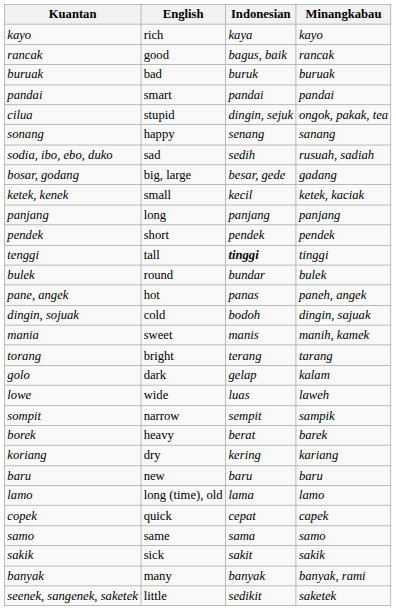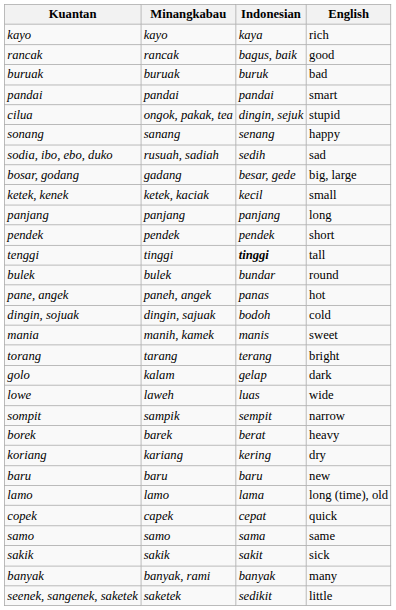columns swapped: Minangkabau <-> English
